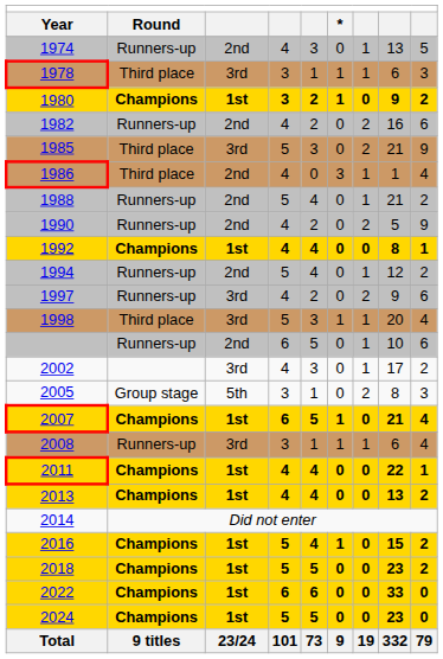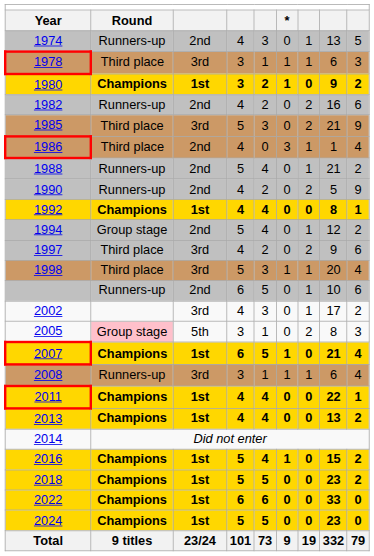1994 | Round: Runners-up -> Group stage
1997 | Round: Runners-up -> Third place
2005 | Round: no background -> pink background
